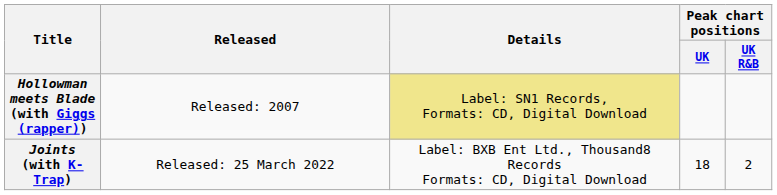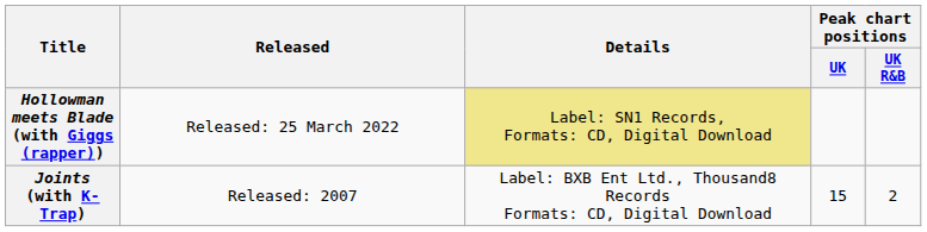Hollowman meets Blade (with Giggs (rapper)) | Released: Released: 2007 -> Released: 25 March 2022
Joints (with K-Trap) | Released: Released: 25 March 2022 -> Released: 2007
Joints (with K-Trap) | Peak chart positions / UK: 18 -> 15
